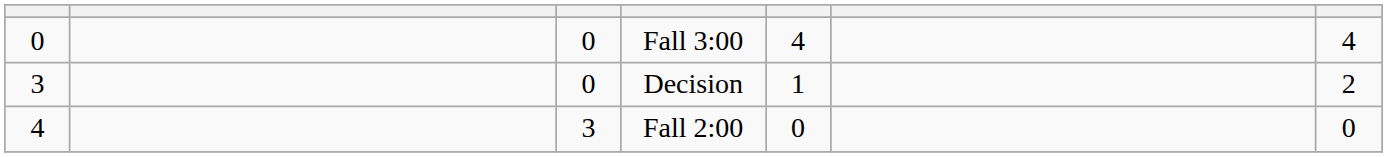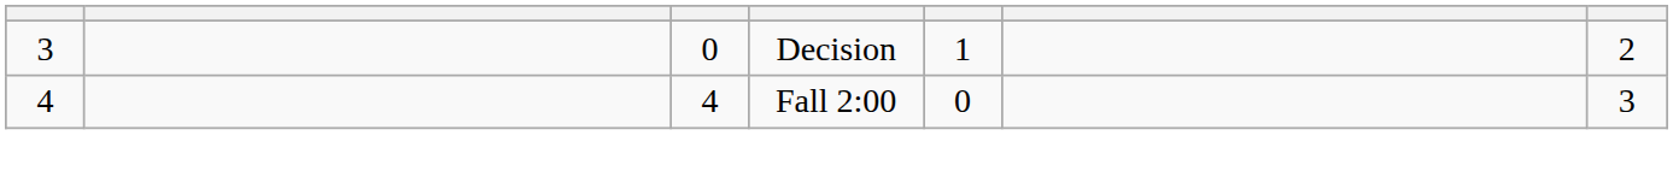- row: 0 | 0 | Fall 3:00 | 4 | 4
Fall 2:00 | column 3: 3 -> 4
Fall 2:00 | column 7: 0 -> 3
